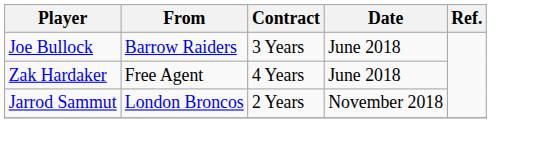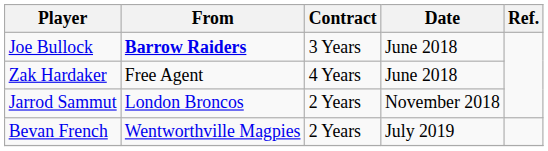Joe Bullock | From: normal -> bold
+ row: Bevan French | Wentworthville Magpies | 2 Years | July 2019
